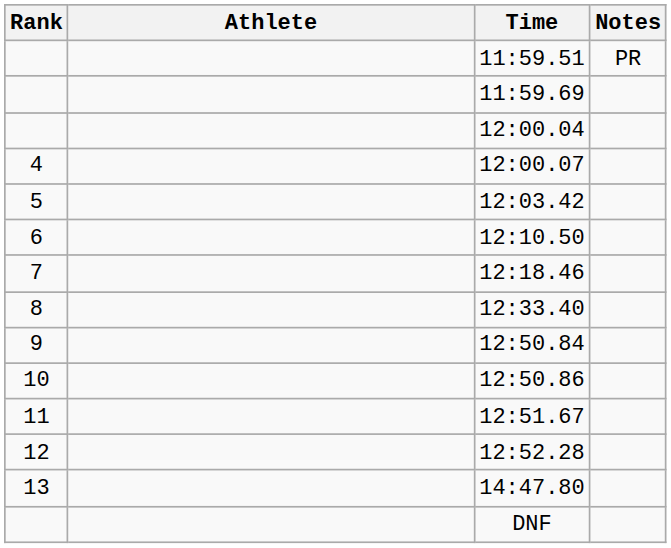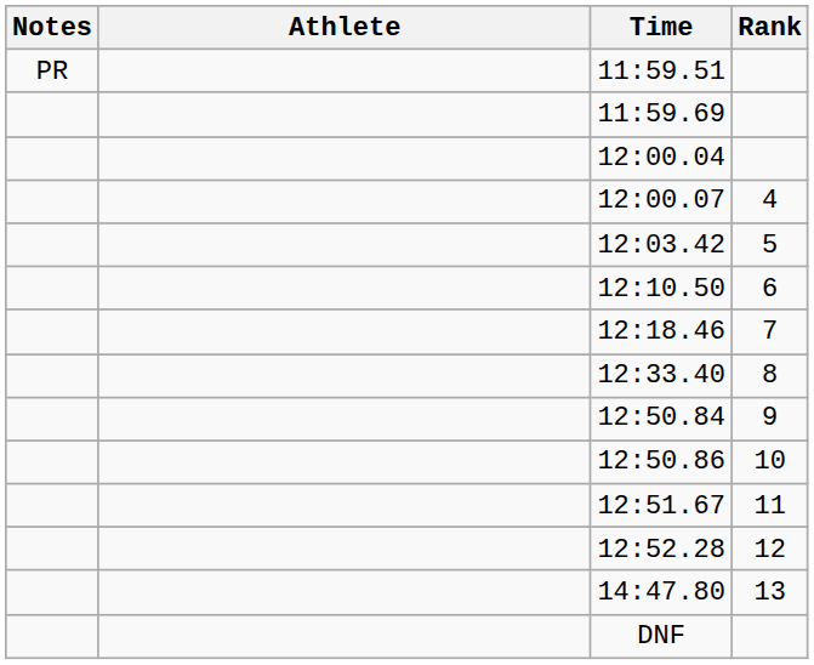columns swapped: Rank <-> Notes
